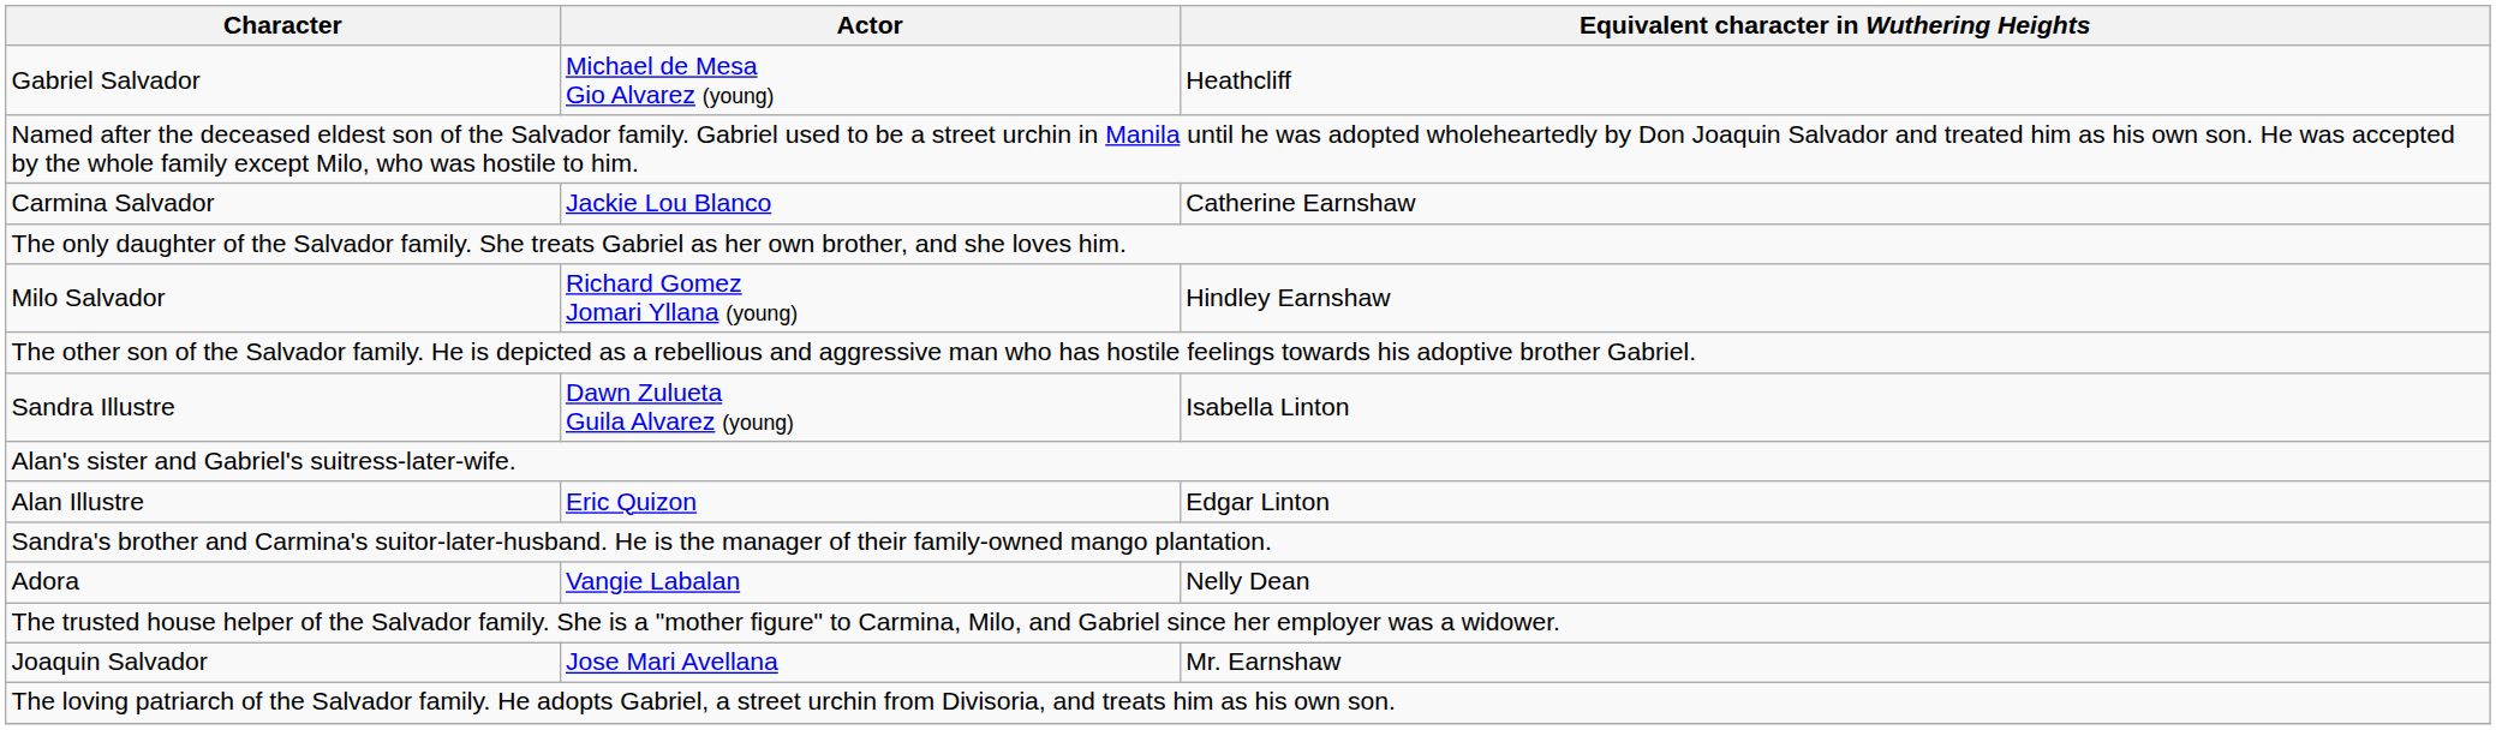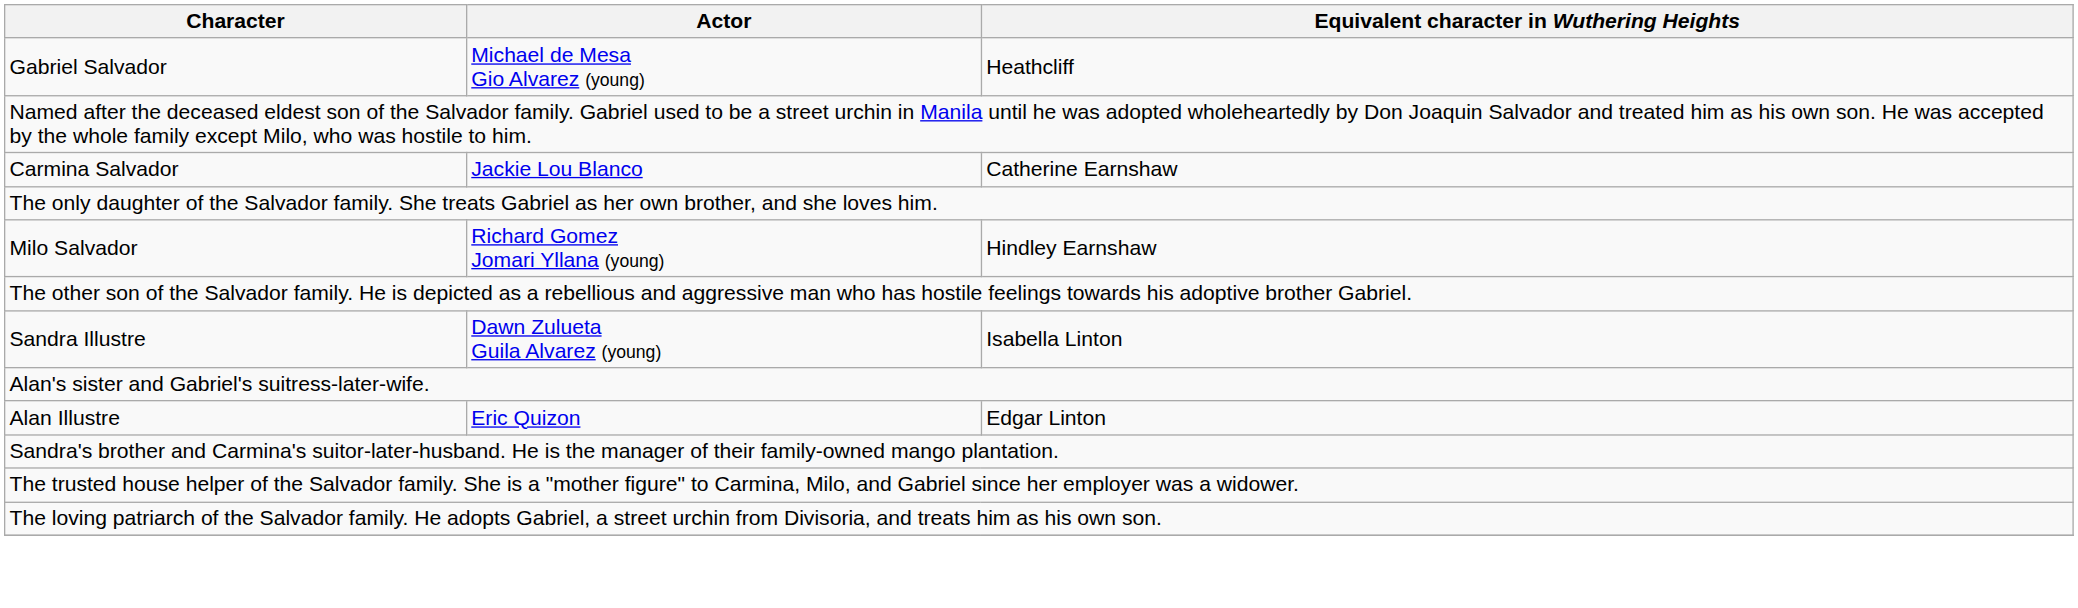- row: Adora | Vangie Labalan | Nelly Dean
- row: Joaquin Salvador | Jose Mari Avellana | Mr. Earnshaw
